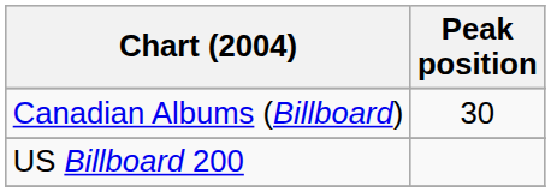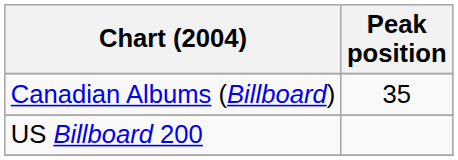Canadian Albums (Billboard) | Peak position: 30 -> 35
